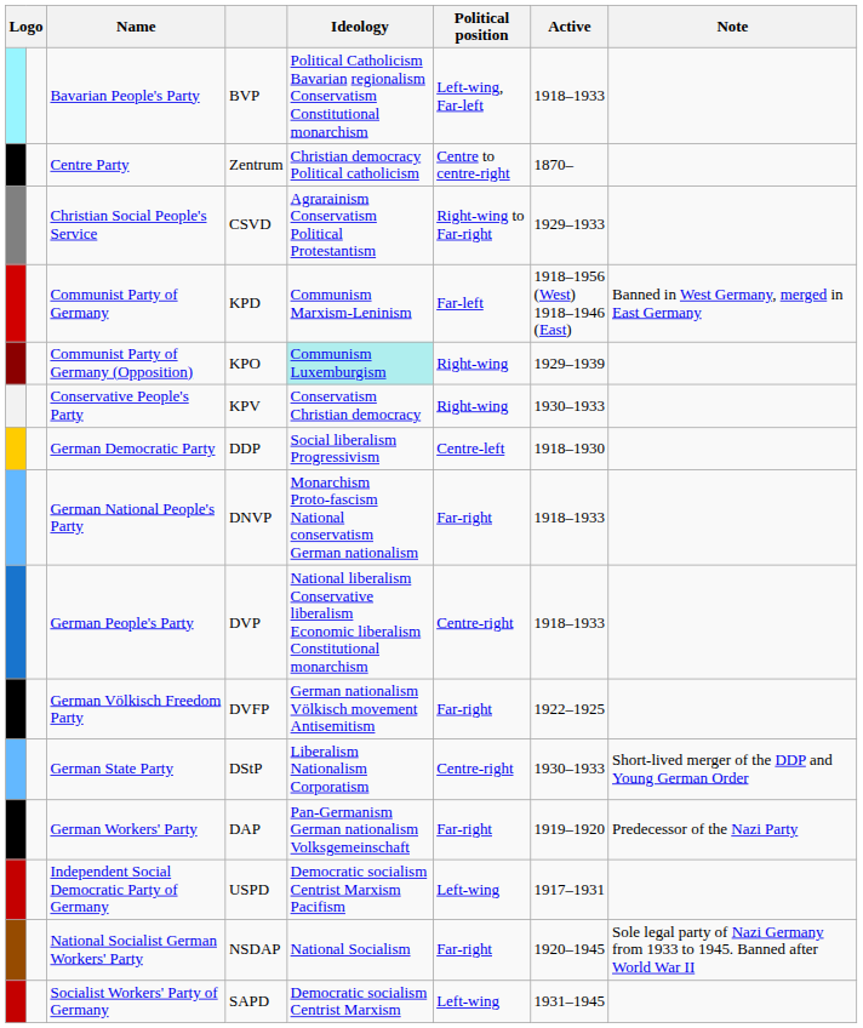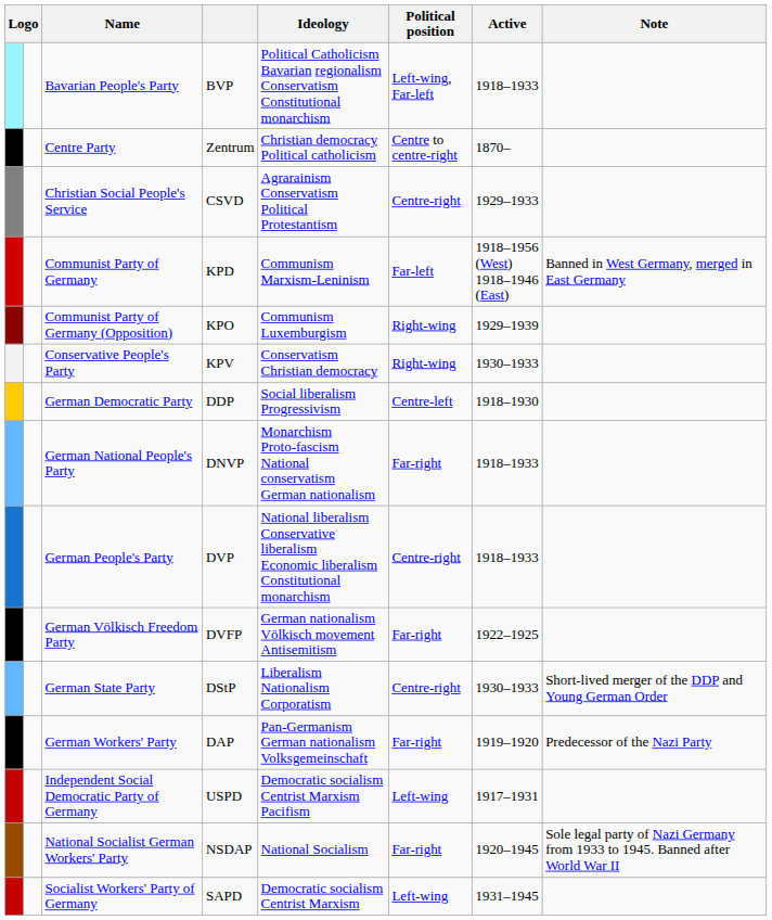Christian Social People's Service | Political position: Right-wing to Far-right -> Centre-right
Communist Party of Germany (Opposition) | Ideology: paleturquoise background -> no background
